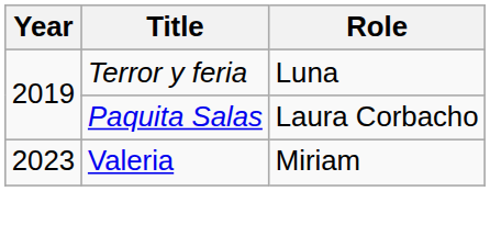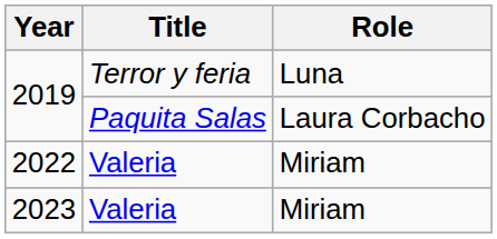+ row: 2022 | Valeria | Miriam
